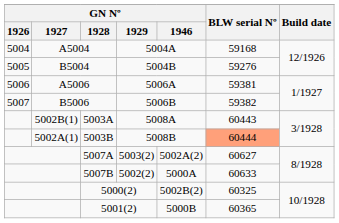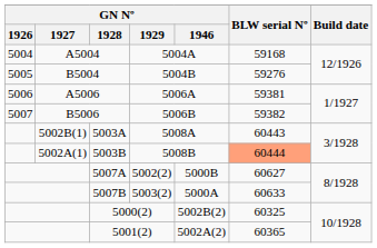5007A | GN Nº / 1929: 5003(2) -> 5002(2)
5007A | GN Nº / 1946: 5002A(2) -> 5000B
5007B | GN Nº / 1929: 5002(2) -> 5003(2)
5001(2) | GN Nº / 1946: 5000B -> 5002A(2)
